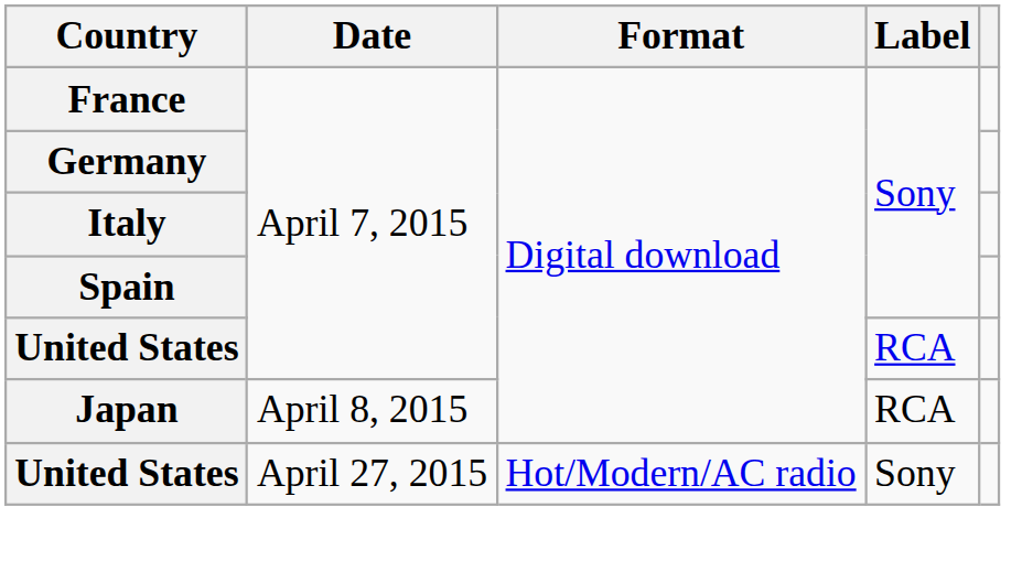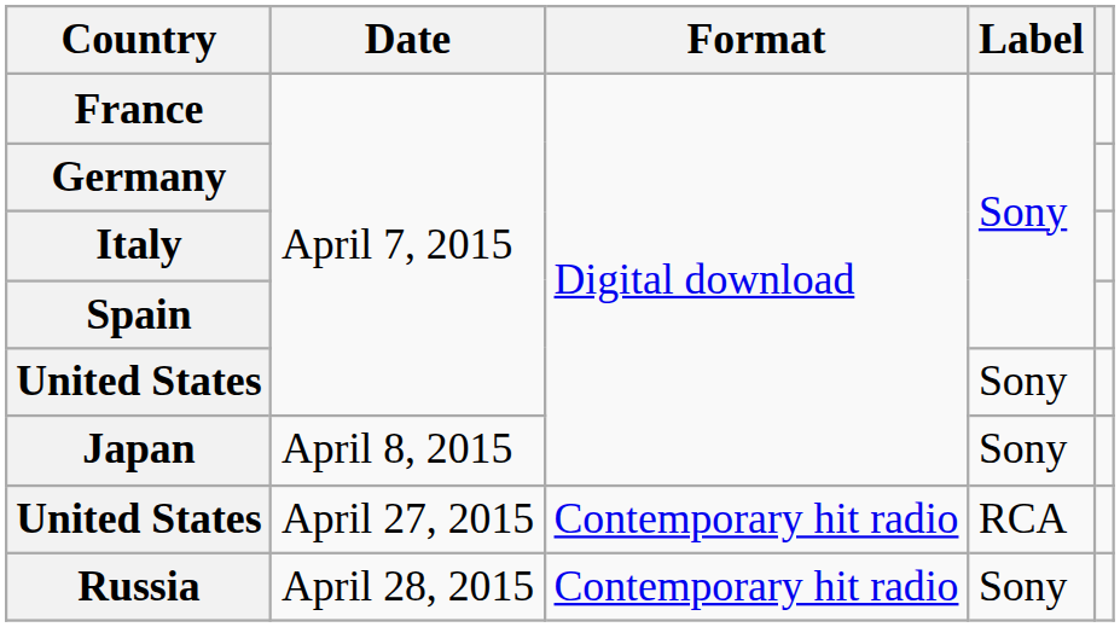United States / April 7, 2015 | Label: RCA -> Sony
Japan | Label: RCA -> Sony
United States / April 27, 2015 | Format: Hot/Modern/AC radio -> Contemporary hit radio
United States / April 27, 2015 | Label: Sony -> RCA
+ row: Russia | April 28, 2015 | Contemporary hit radio | Sony
